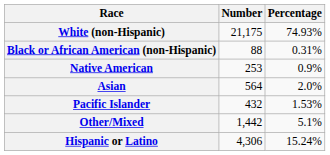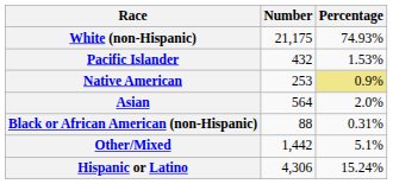rows swapped: Black or African American (non-Hispanic) <-> Pacific Islander
Native American | Percentage: no background -> khaki background
